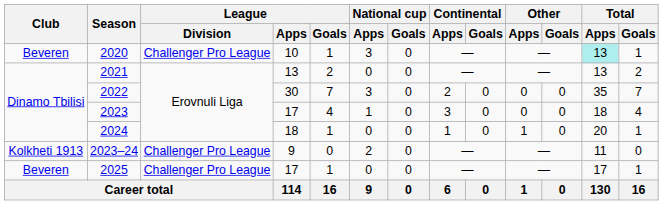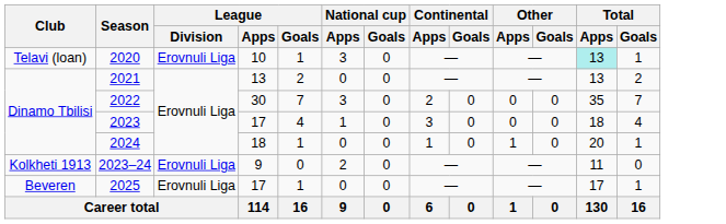2020 | Club: Beveren -> Telavi (loan)
2020 | League / Division: Challenger Pro League -> Erovnuli Liga
2023–24 | League / Division: Challenger Pro League -> Erovnuli Liga
2025 | League / Division: Challenger Pro League -> Erovnuli Liga
